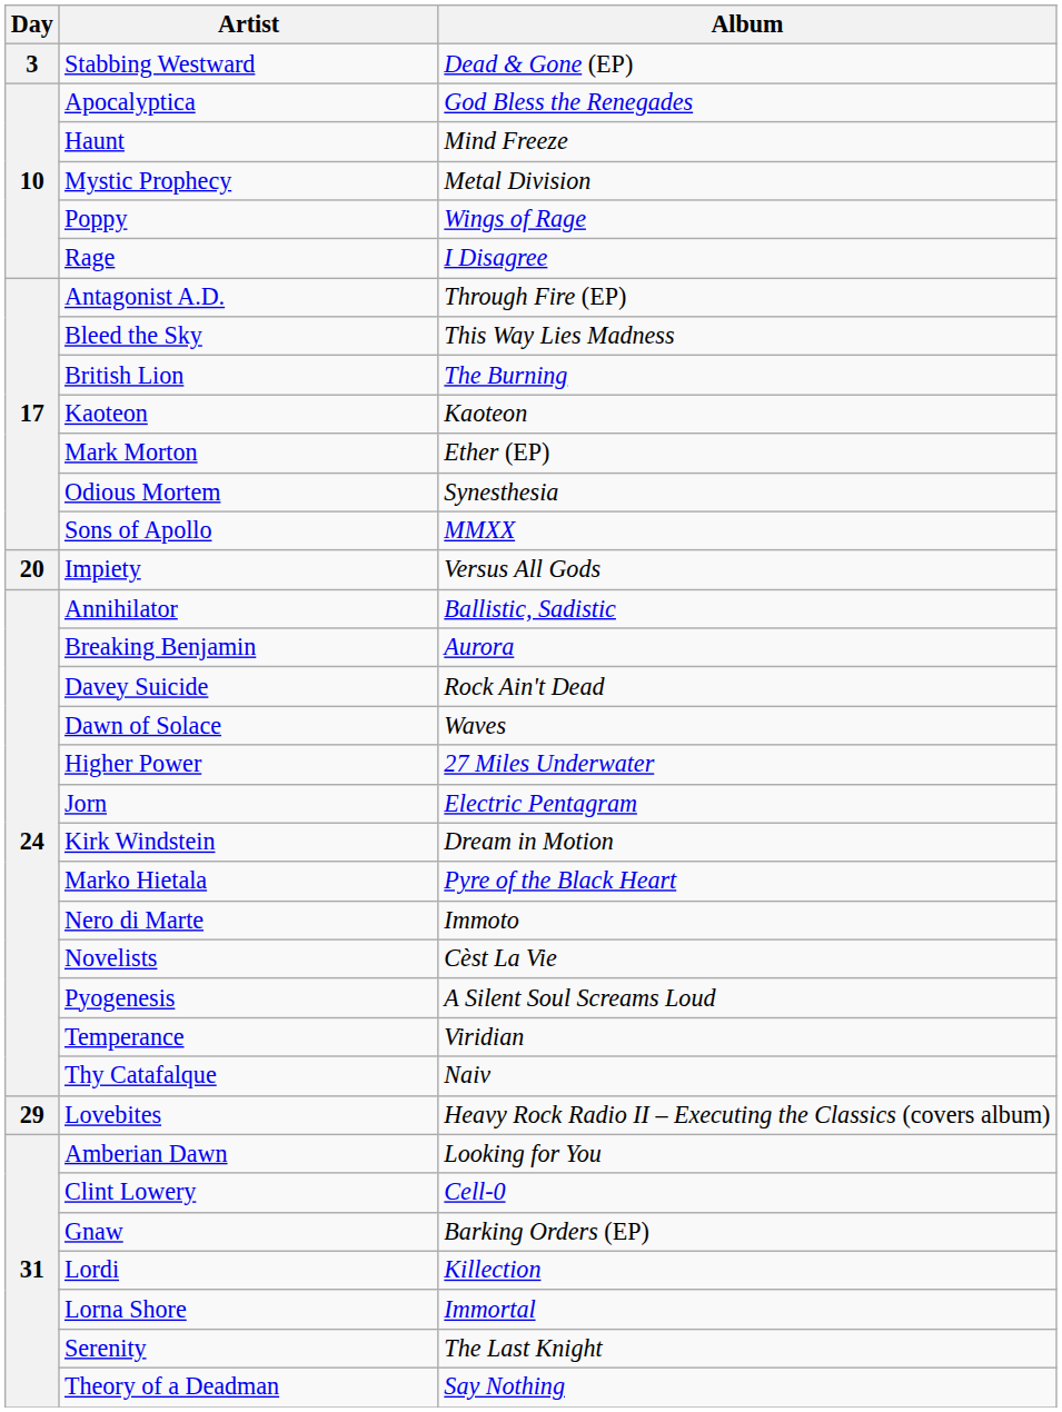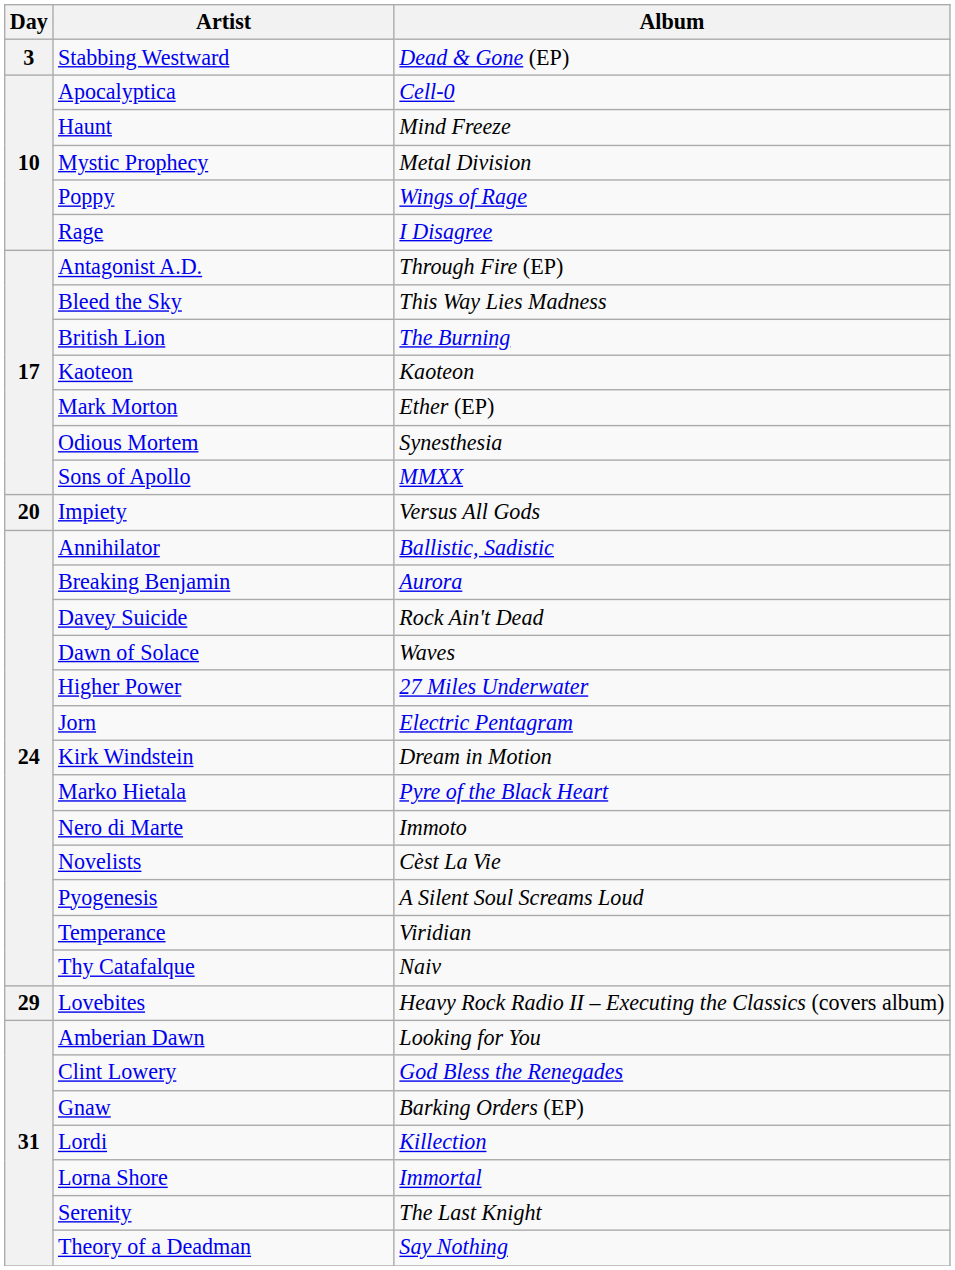Apocalyptica | Album: God Bless the Renegades -> Cell-0
Clint Lowery | Album: Cell-0 -> God Bless the Renegades
